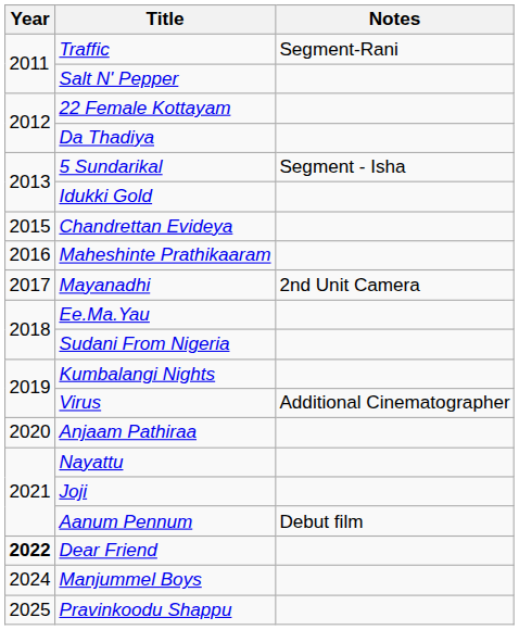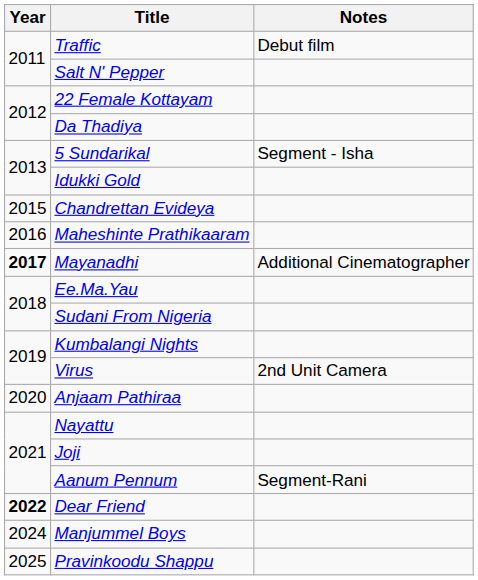Traffic | Notes: Segment-Rani -> Debut film
Mayanadhi | Year: normal -> bold
Mayanadhi | Notes: 2nd Unit Camera -> Additional Cinematographer
Virus | Notes: Additional Cinematographer -> 2nd Unit Camera
Aanum Pennum | Notes: Debut film -> Segment-Rani
